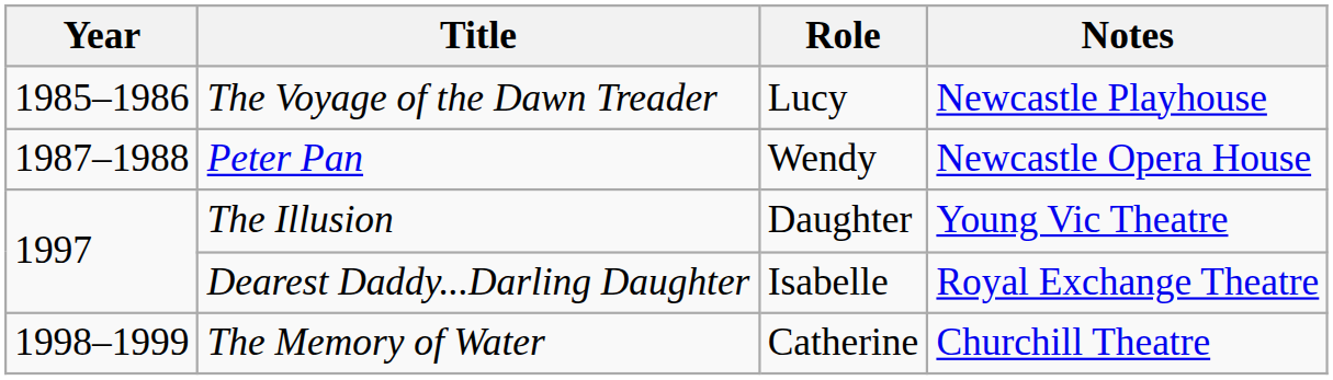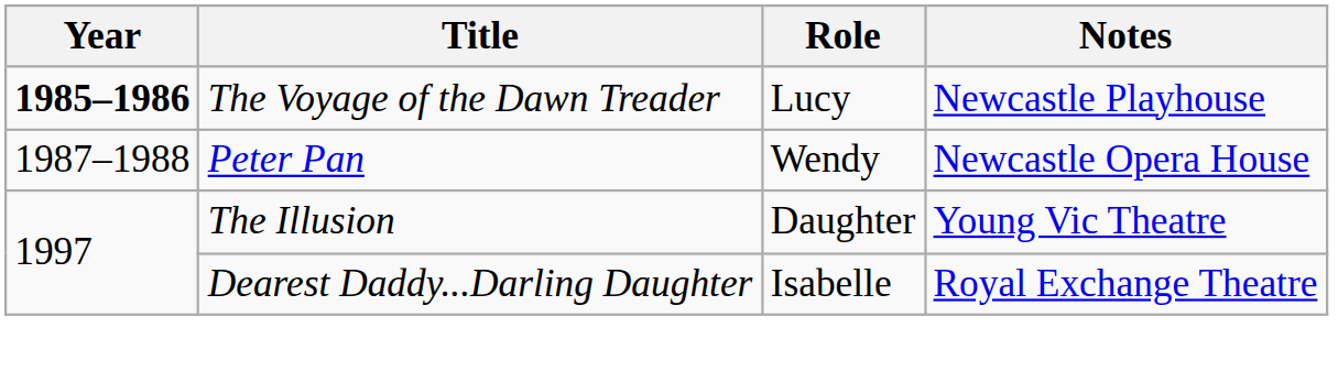The Voyage of the Dawn Treader | Year: normal -> bold
- row: 1998–1999 | The Memory of Water | Catherine | Churchill Theatre
